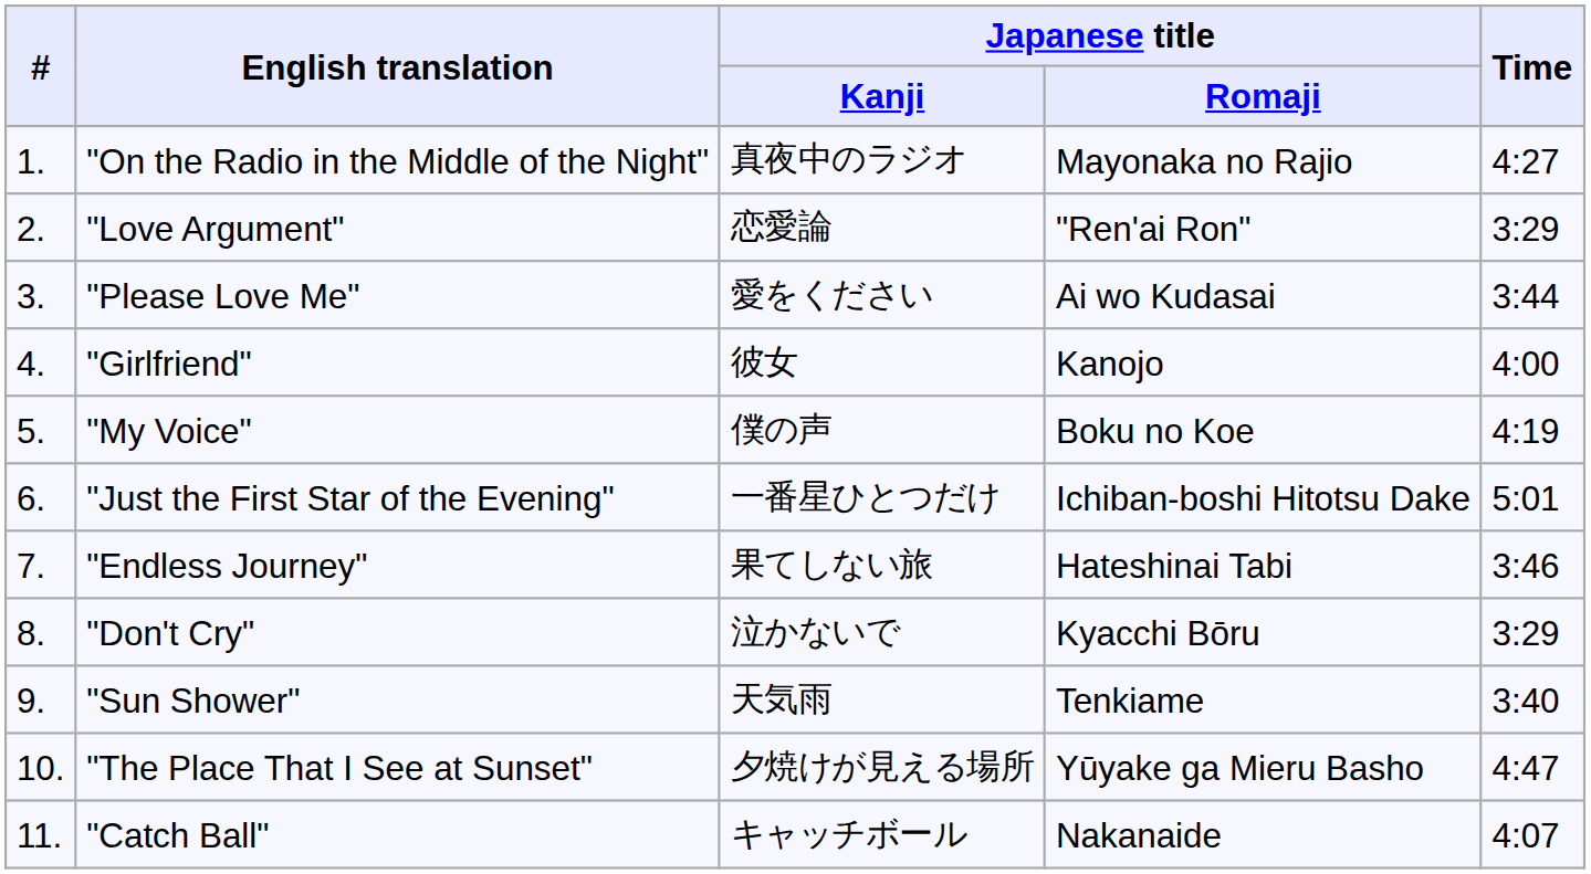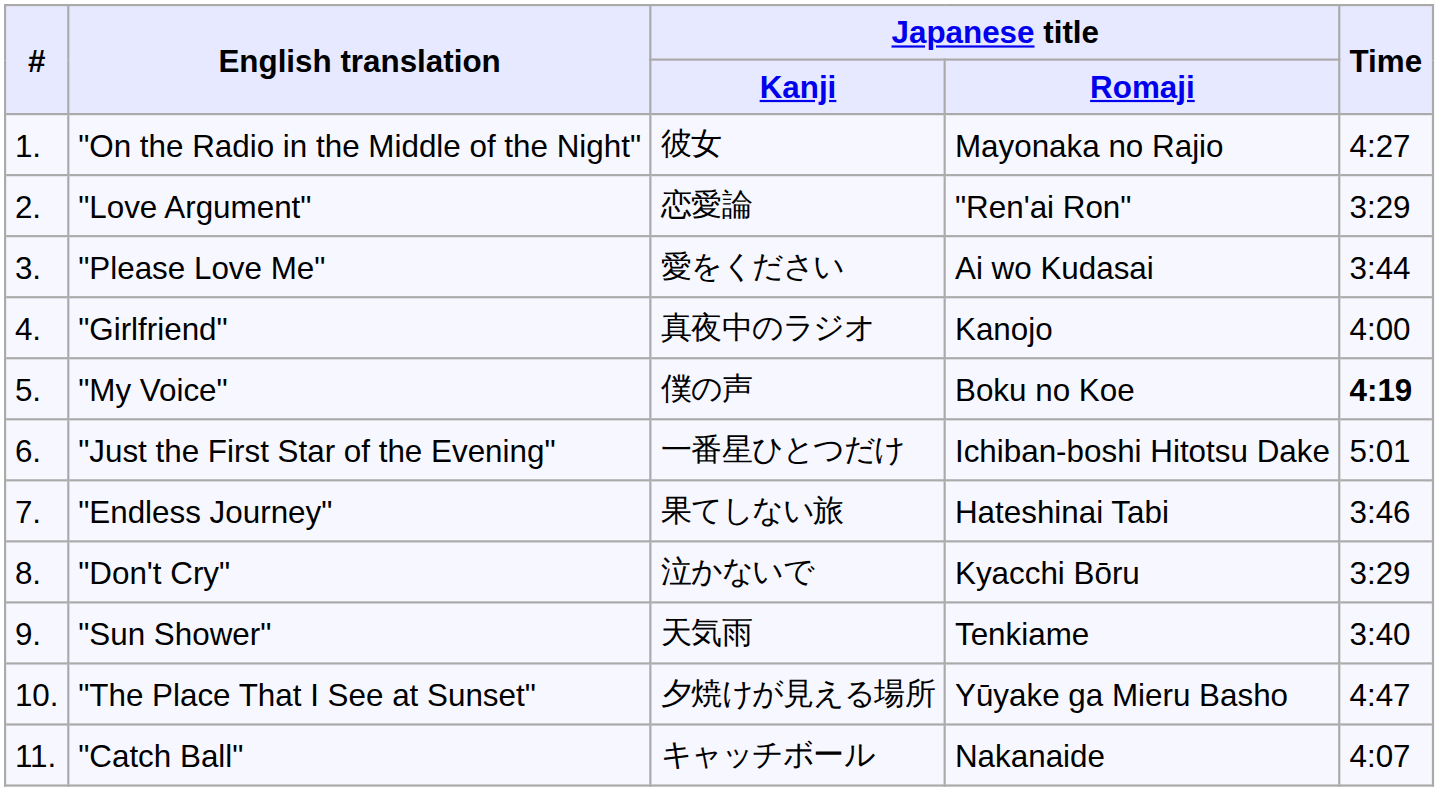"On the Radio in the Middle of the Night" | Japanese title / Kanji: 真夜中のラジオ -> 彼女
"Girlfriend" | Japanese title / Kanji: 彼女 -> 真夜中のラジオ
"My Voice" | Time: normal -> bold
